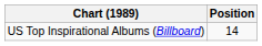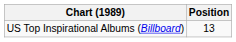US Top Inspirational Albums (Billboard) | Position: 14 -> 13
